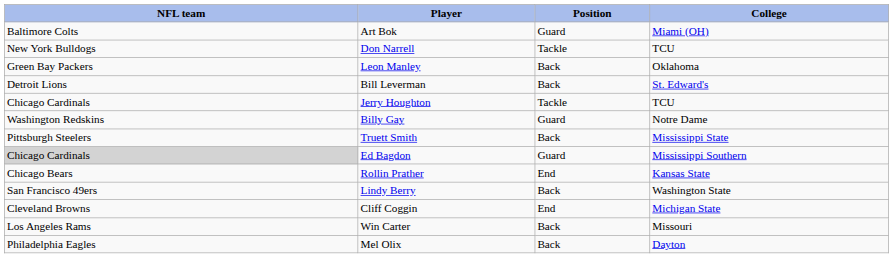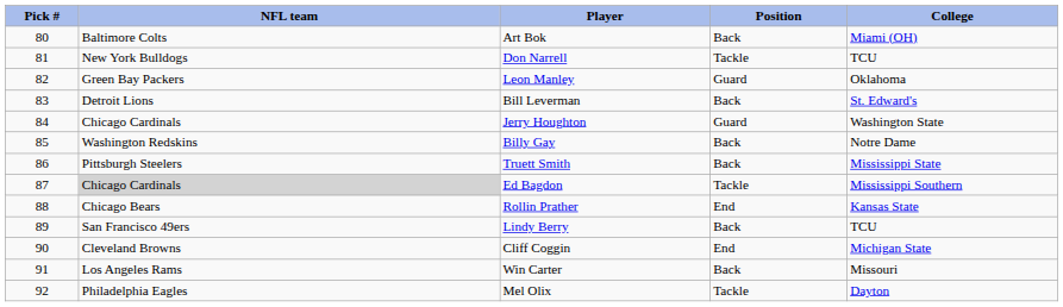+ column: Pick # | 80 | 81 | 82 | 83 | 84 | 85 | 86 | 87 | 88 | 89 | 90 | 91 | 92
Art Bok | Position: Guard -> Back
Leon Manley | Position: Back -> Guard
Jerry Houghton | Position: Tackle -> Guard
Jerry Houghton | College: TCU -> Washington State
Billy Gay | Position: Guard -> Back
Ed Bagdon | Position: Guard -> Tackle
Lindy Berry | College: Washington State -> TCU
Mel Olix | Position: Back -> Tackle
